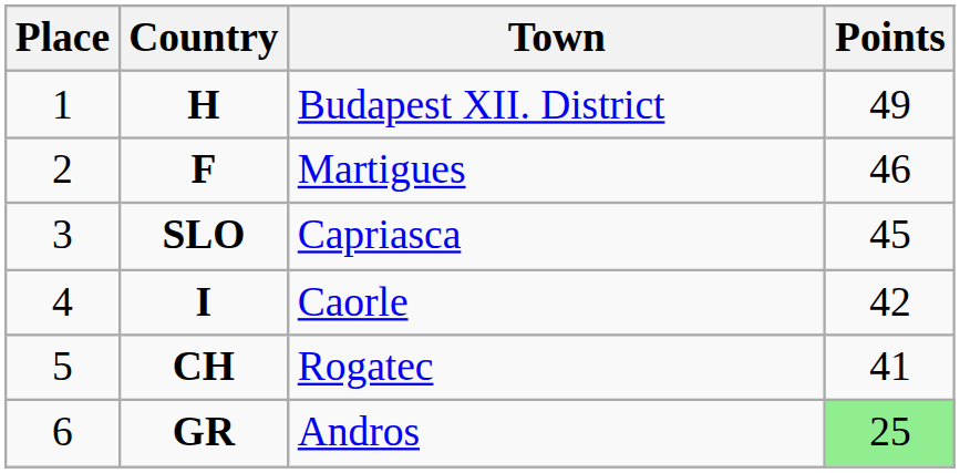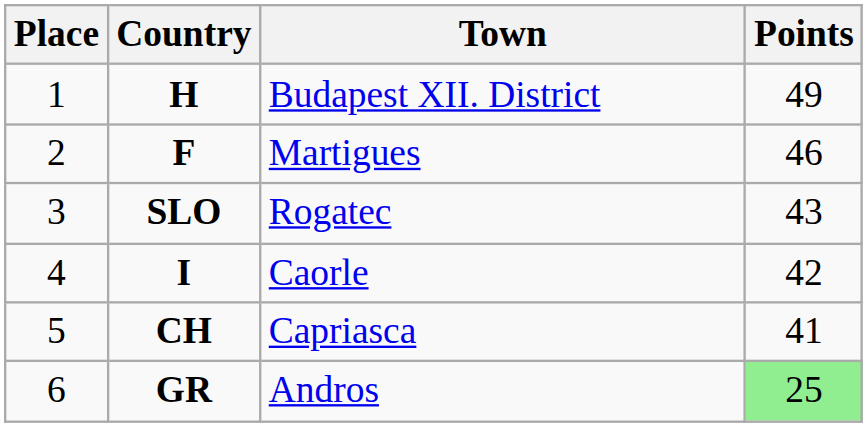SLO | Town: Capriasca -> Rogatec
SLO | Points: 45 -> 43
CH | Town: Rogatec -> Capriasca
